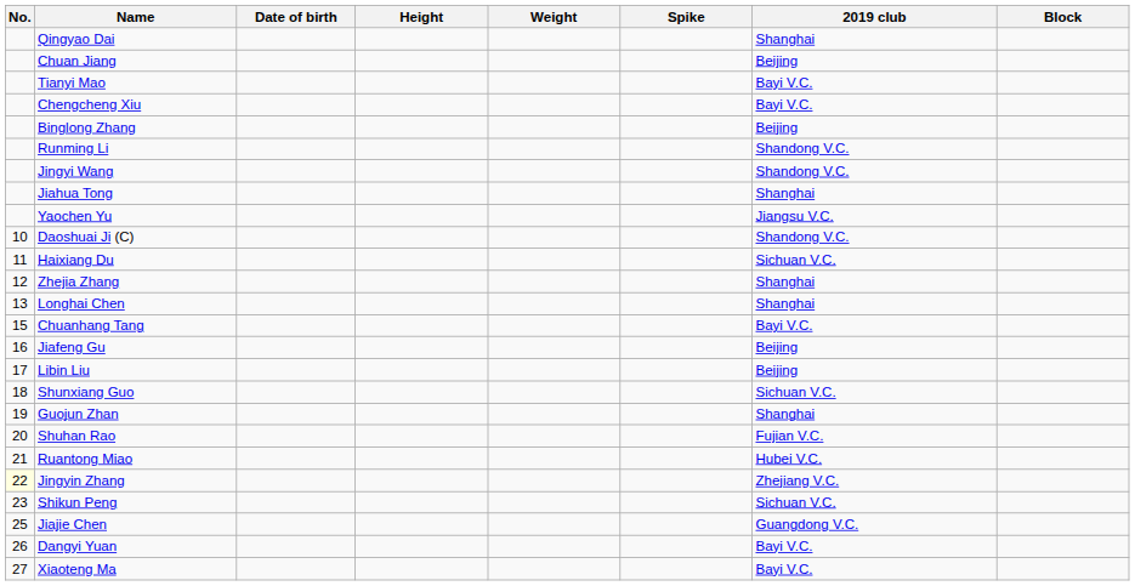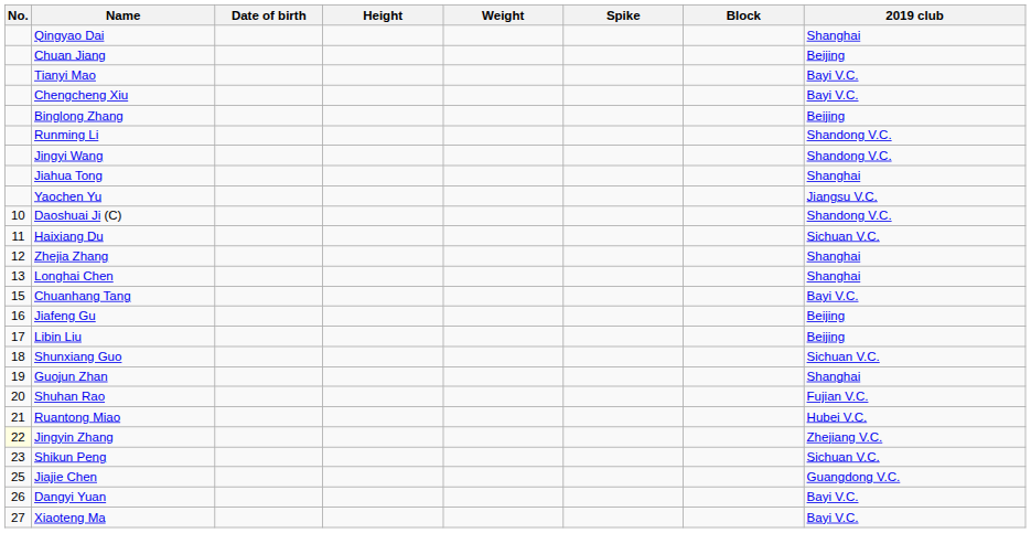columns swapped: Block <-> 2019 club
